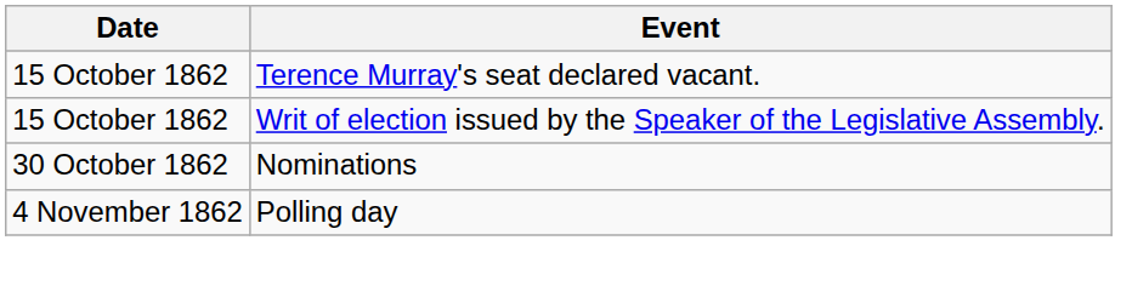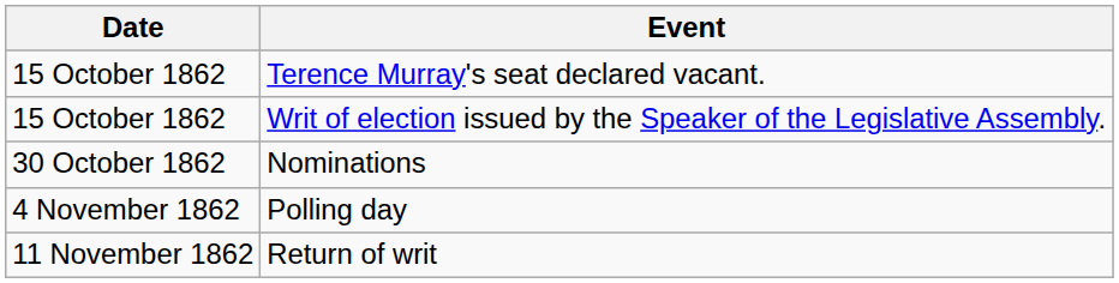+ row: 11 November 1862 | Return of writ
